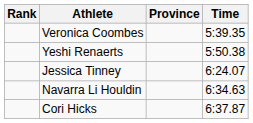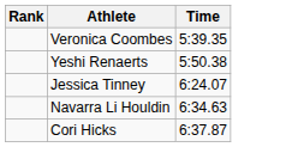- column: Province
